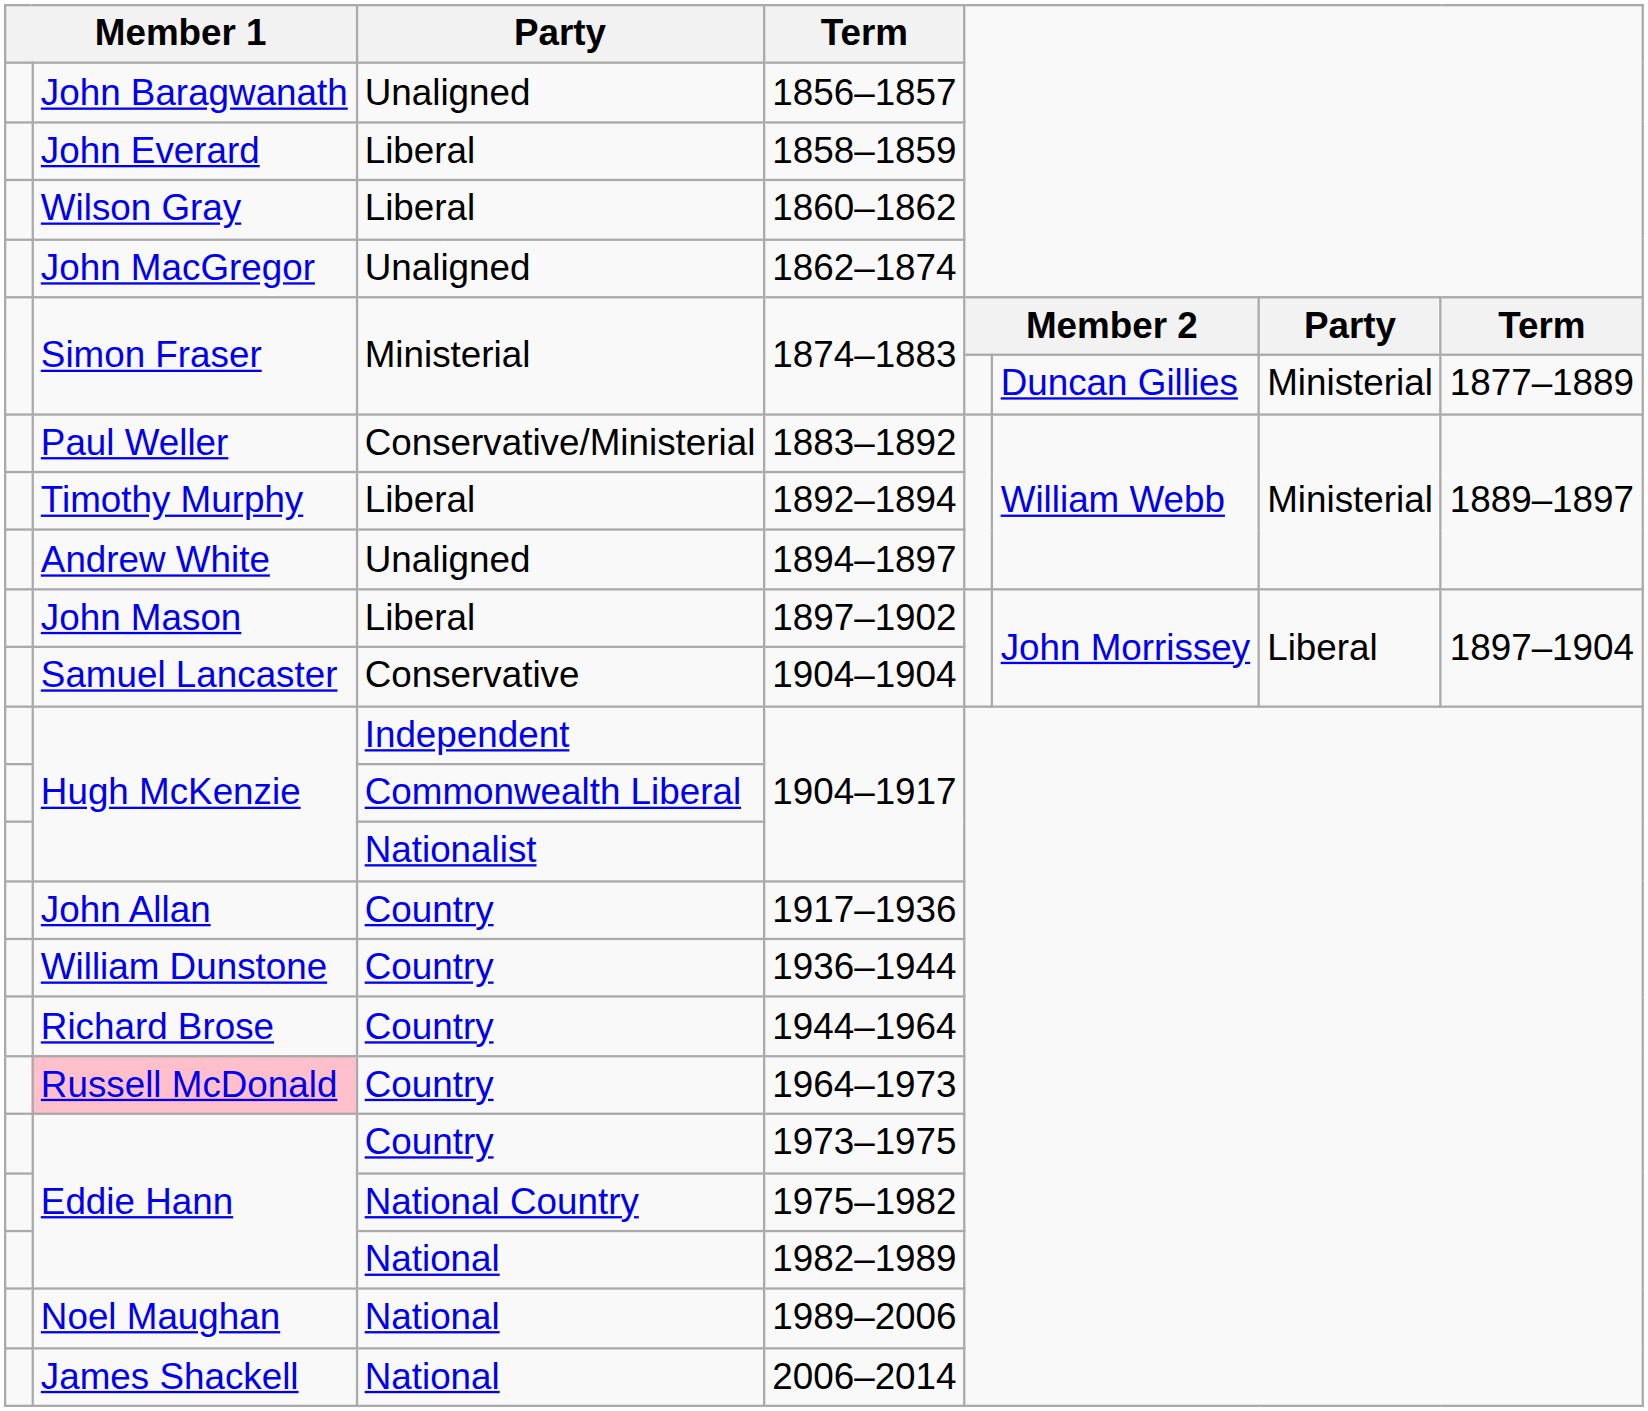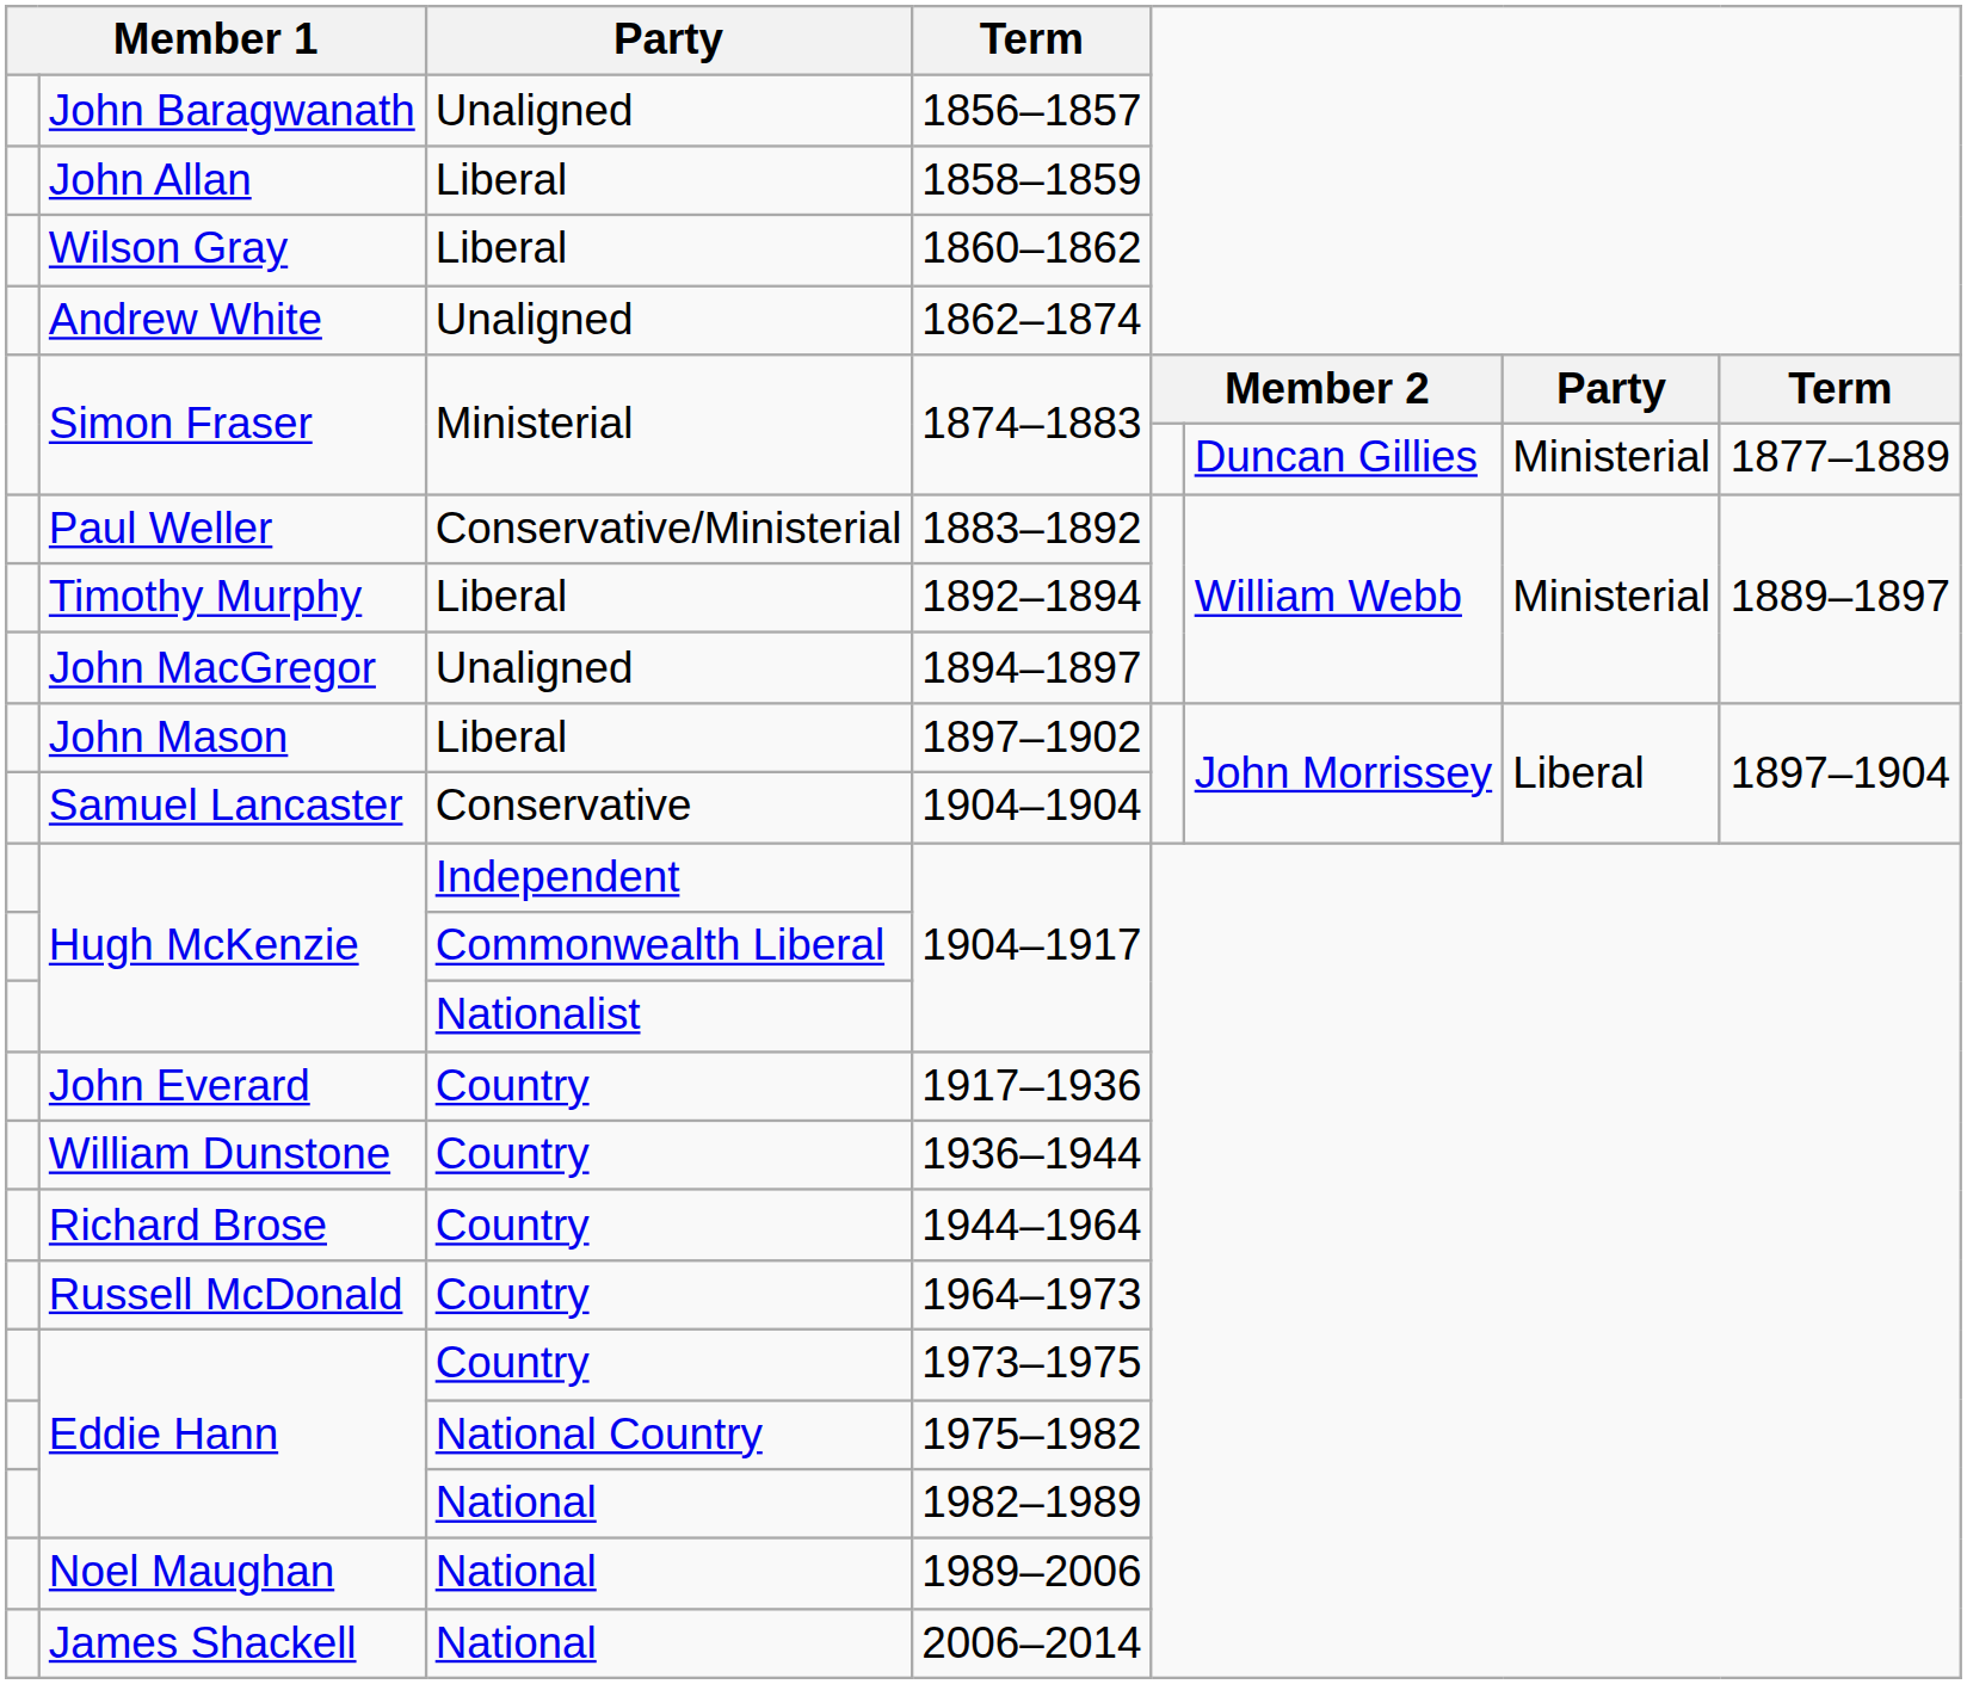1858–1859 | column 2: John Everard -> John Allan
1862–1874 | column 2: John MacGregor -> Andrew White
1894–1897 | column 2: Andrew White -> John MacGregor
1917–1936 | column 2: John Allan -> John Everard
1964–1973 | column 2: pink background -> no background
